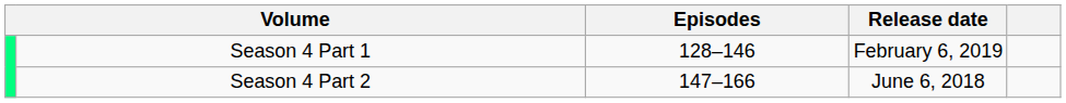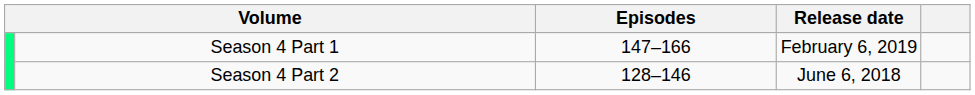Season 4 Part 1 | Episodes: 128–146 -> 147–166
Season 4 Part 2 | Episodes: 147–166 -> 128–146
